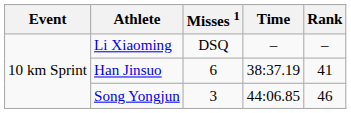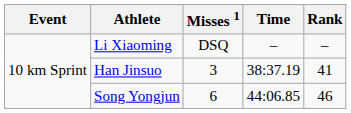Han Jinsuo | Misses 1: 6 -> 3
Song Yongjun | Misses 1: 3 -> 6
